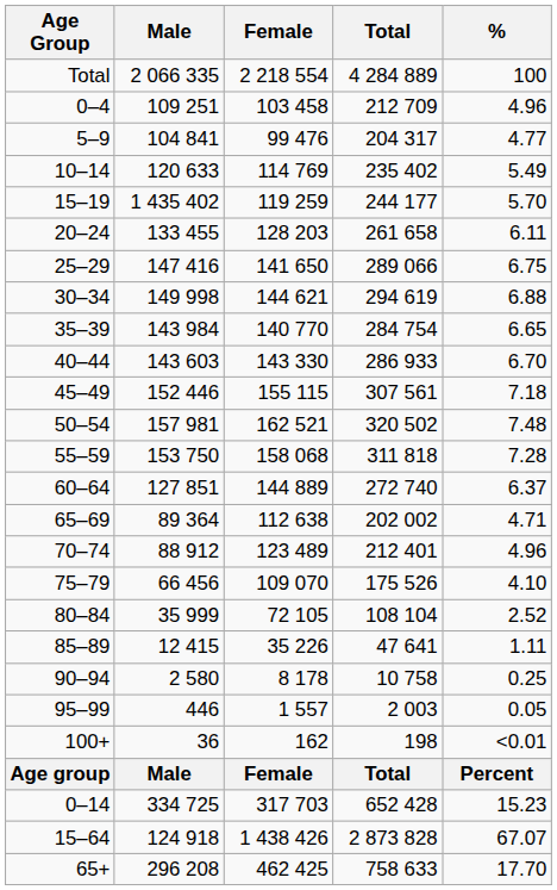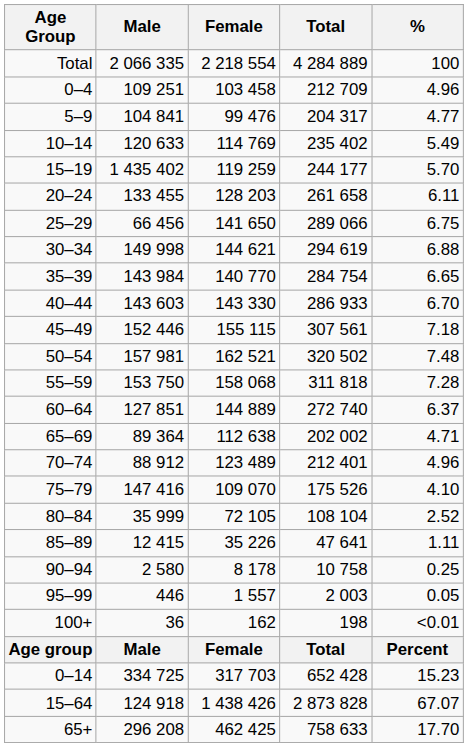25–29 | Male: 147 416 -> 66 456
75–79 | Male: 66 456 -> 147 416
